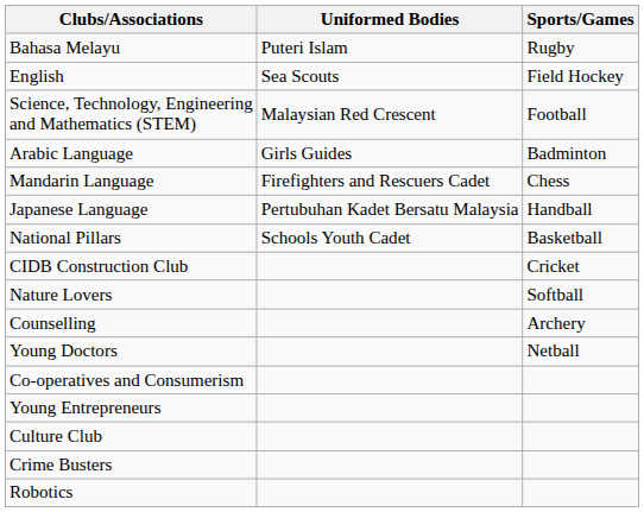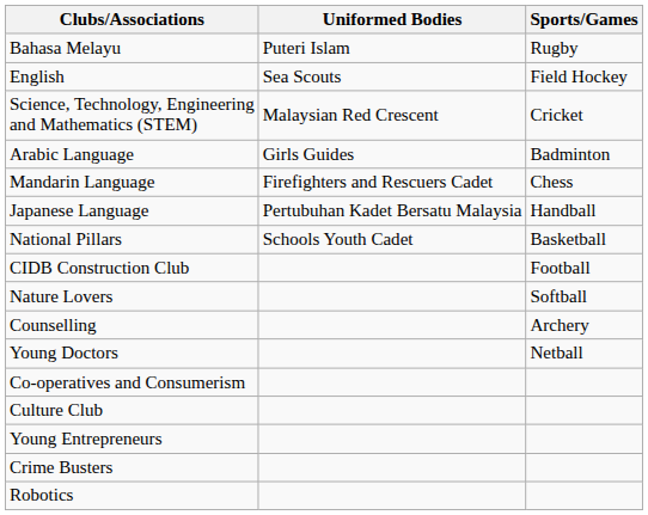Science, Technology, Engineering and Mathematics (STEM) | Sports/Games: Football -> Cricket
CIDB Construction Club | Sports/Games: Cricket -> Football
rows swapped: Young Entrepreneurs <-> Culture Club
